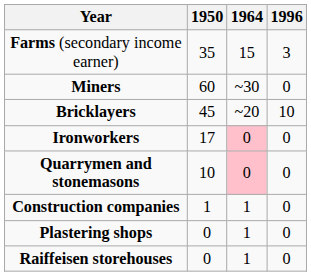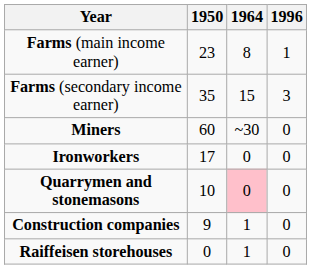+ row: Farms (main income earner) | 23 | 8 | 1
- row: Bricklayers | 45 | ~20 | 10
Ironworkers | 1964: pink background -> no background
Construction companies | 1950: 1 -> 9
- row: Plastering shops | 0 | 1 | 0
